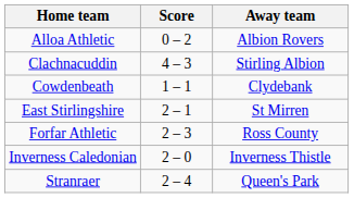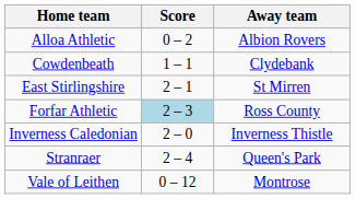- row: Clachnacuddin | 4 – 3 | Stirling Albion
Forfar Athletic | Score: no background -> lightblue background
+ row: Vale of Leithen | 0 – 12 | Montrose
